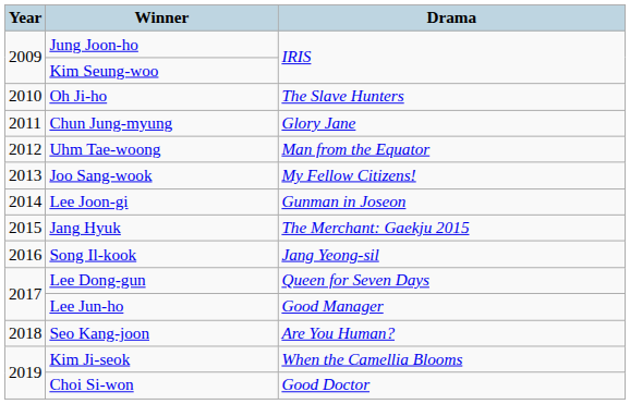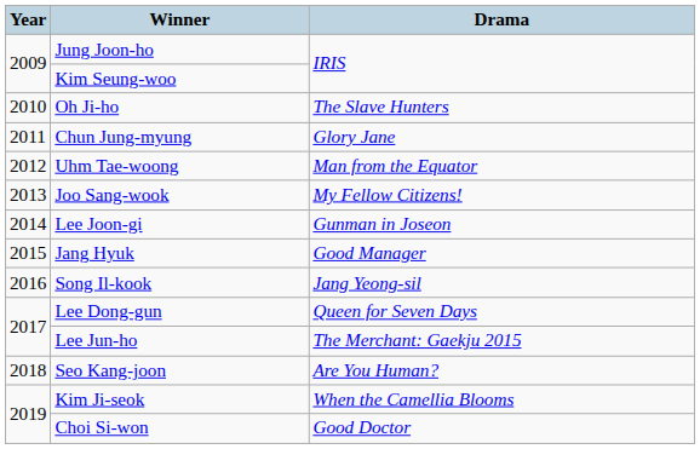Jang Hyuk | Drama: The Merchant: Gaekju 2015 -> Good Manager
Lee Jun-ho | Drama: Good Manager -> The Merchant: Gaekju 2015
